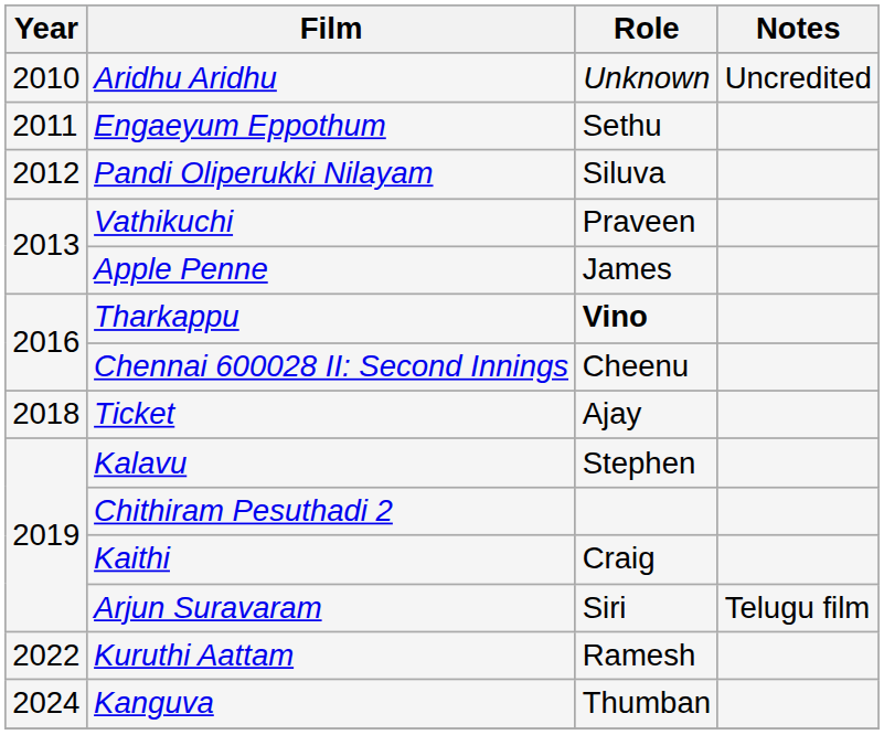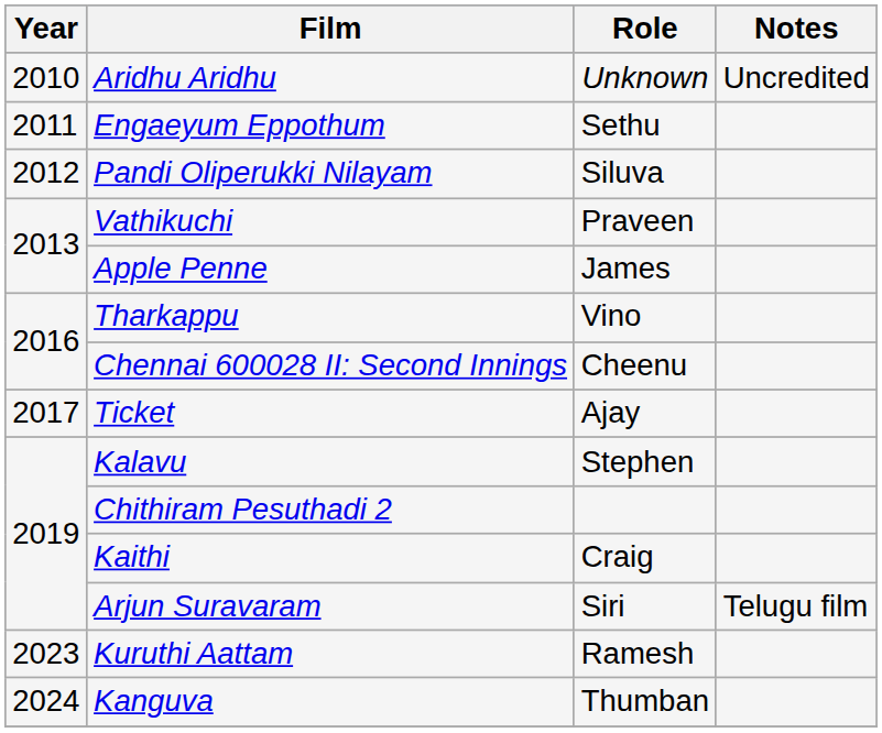Tharkappu | Role: bold -> normal
Ticket | Year: 2018 -> 2017
Kuruthi Aattam | Year: 2022 -> 2023
